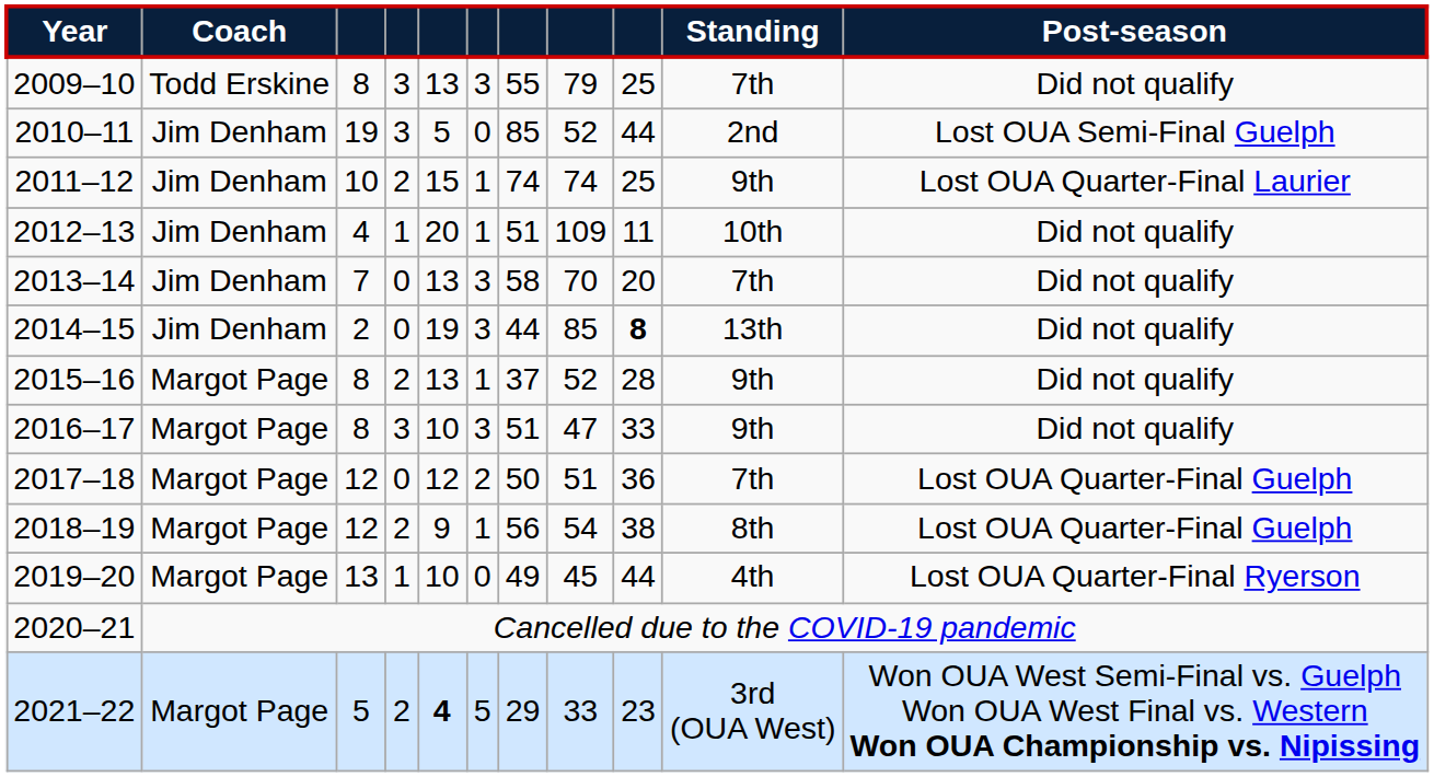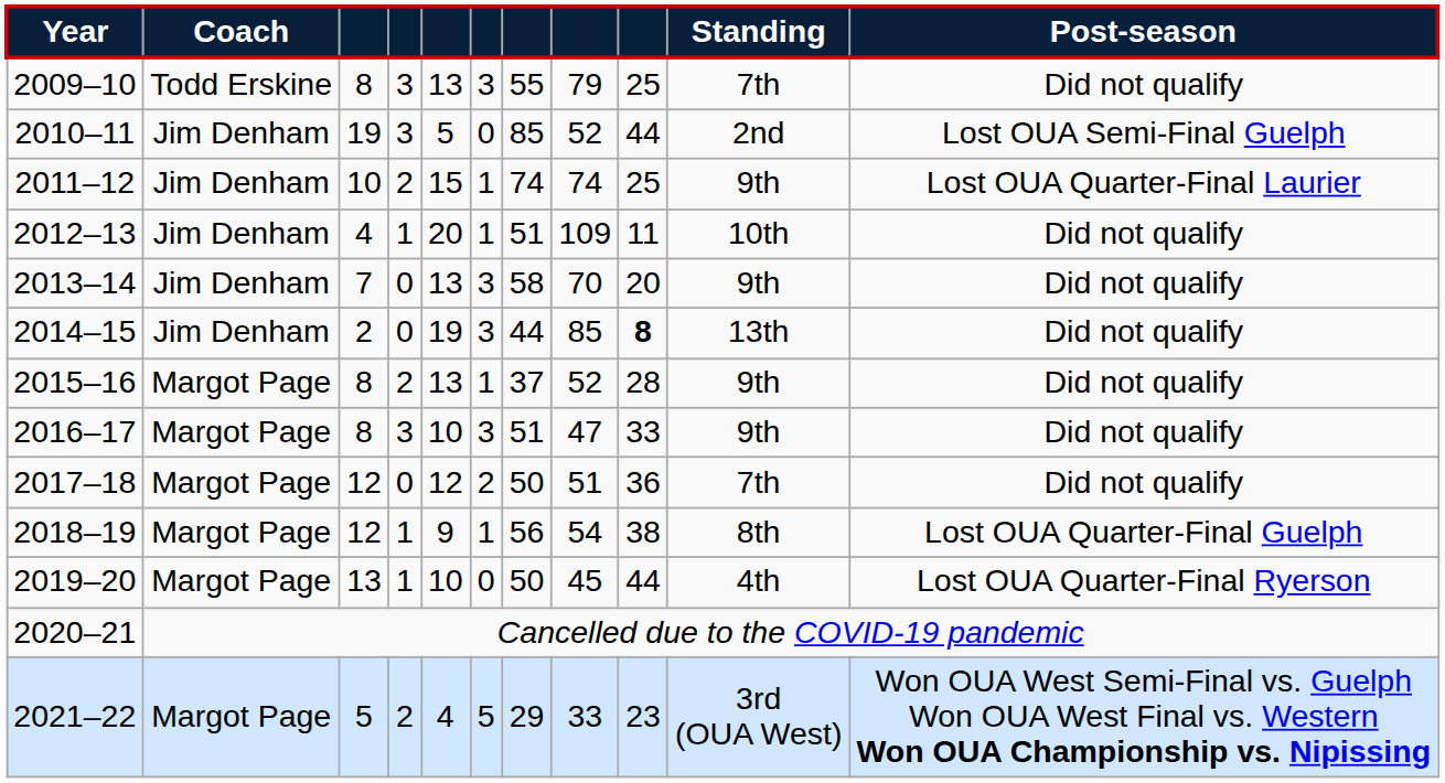2013–14 | Standing: 7th -> 9th
2017–18 | Post-season: Lost OUA Quarter-Final Guelph -> Did not qualify
2018–19 | column 4: 2 -> 1
2019–20 | column 7: 49 -> 50
2021–22 | column 5: bold -> normal
